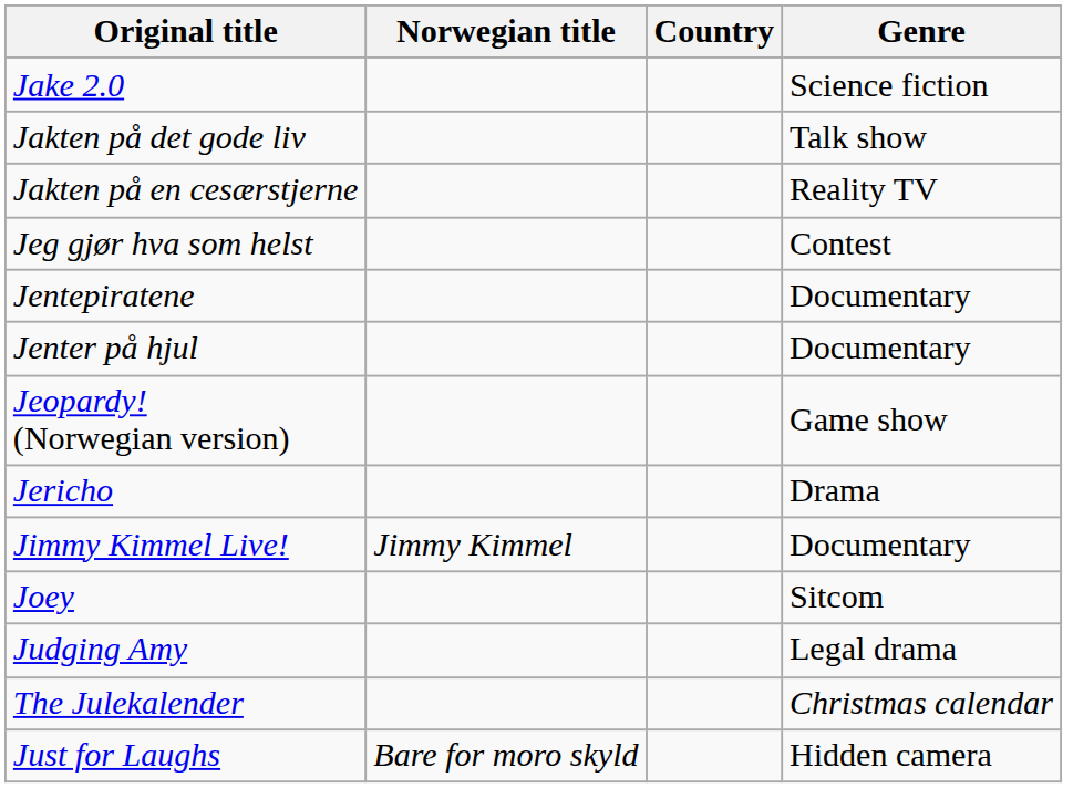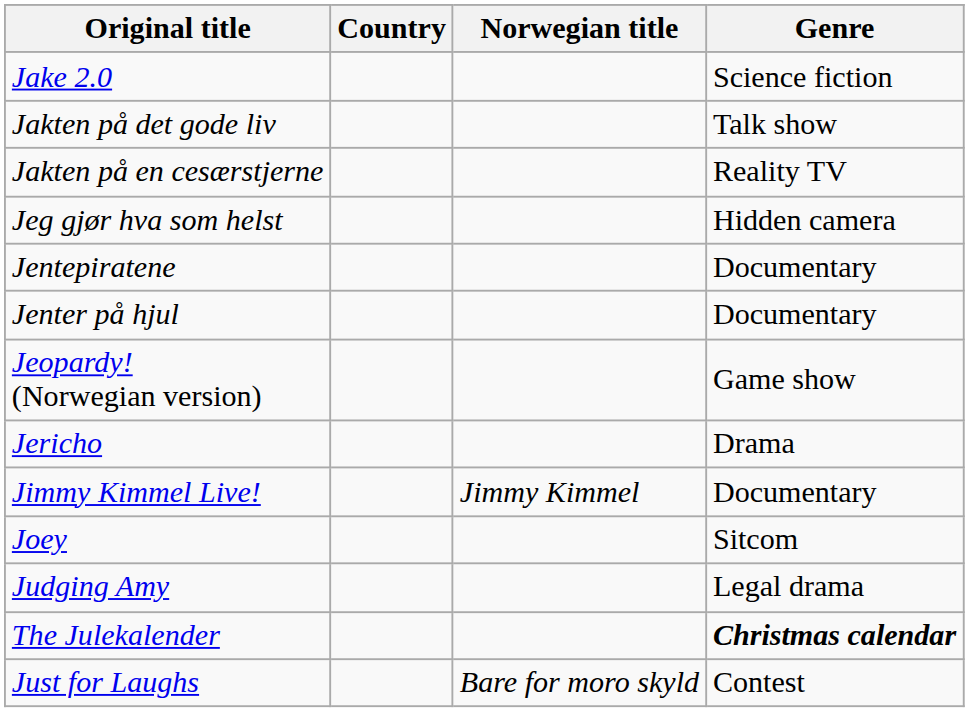columns swapped: Country <-> Norwegian title
Jeg gjør hva som helst | Genre: Contest -> Hidden camera
The Julekalender | Genre: normal -> bold
Just for Laughs | Genre: Hidden camera -> Contest
